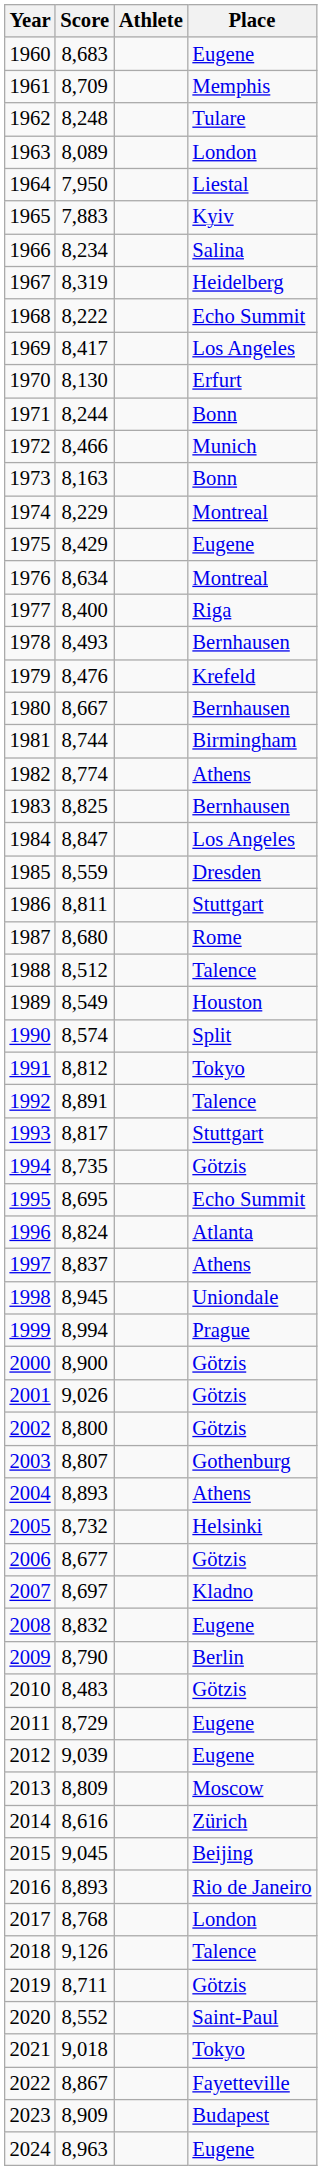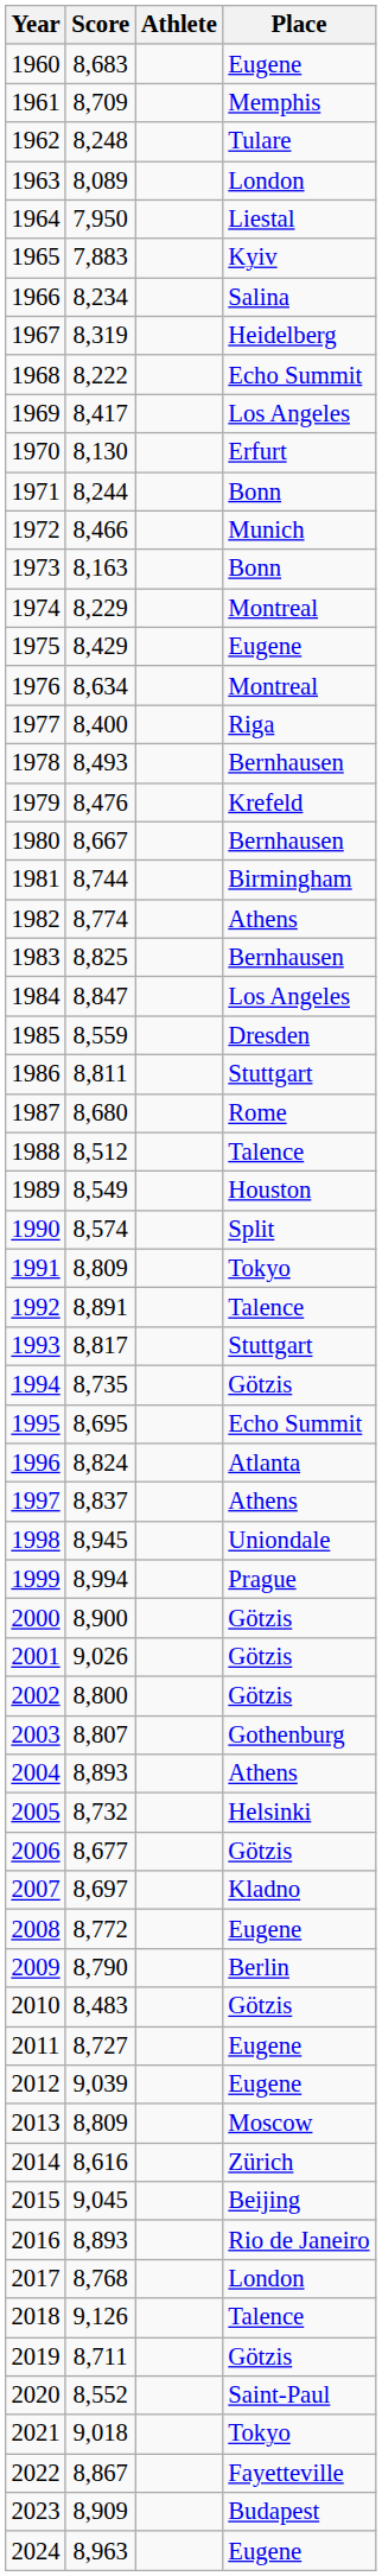1991 | Score: 8,812 -> 8,809
2008 | Score: 8,832 -> 8,772
2011 | Score: 8,729 -> 8,727
